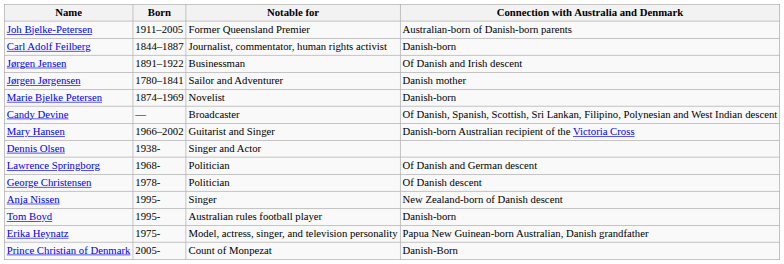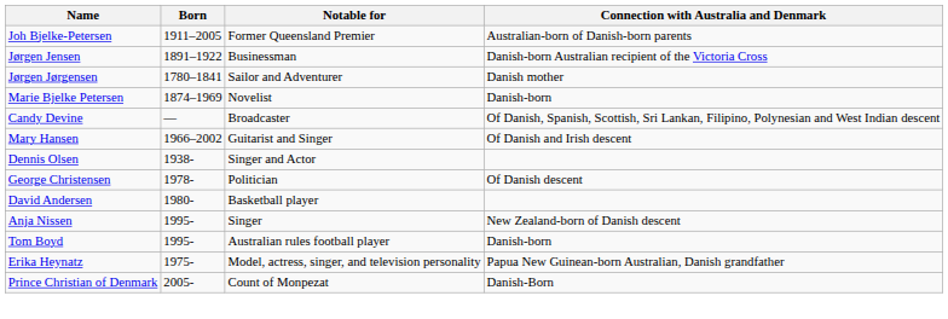- row: Carl Adolf Feilberg | 1844–1887 | Journalist, commentator, human rights activist | Danish-born
Jørgen Jensen | Connection with Australia and Denmark: Of Danish and Irish descent -> Danish-born Australian recipient of the Victoria Cross
Mary Hansen | Connection with Australia and Denmark: Danish-born Australian recipient of the Victoria Cross -> Of Danish and Irish descent
- row: Lawrence Springborg | 1968- | Politician | Of Danish and German descent
+ row: David Andersen | 1980- | Basketball player
